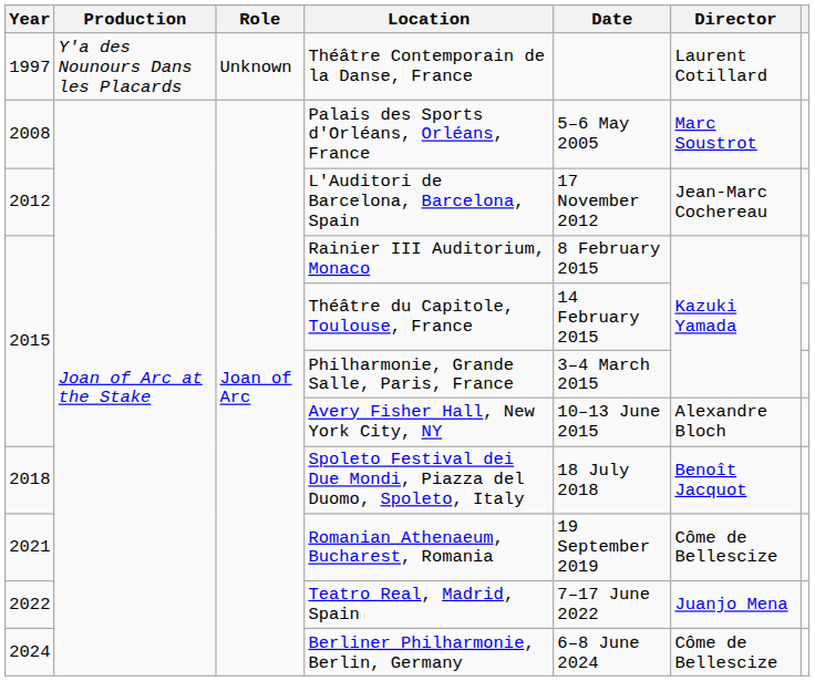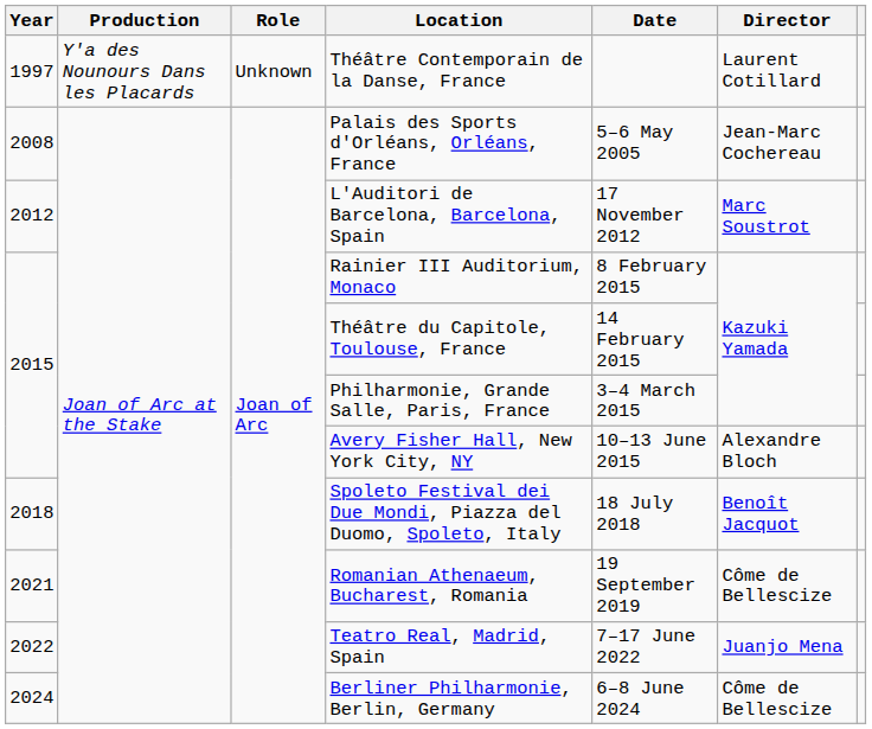Palais des Sports d'Orléans, Orléans, France | Director: Marc Soustrot -> Jean-Marc Cochereau
L'Auditori de Barcelona, Barcelona, Spain | Director: Jean-Marc Cochereau -> Marc Soustrot
